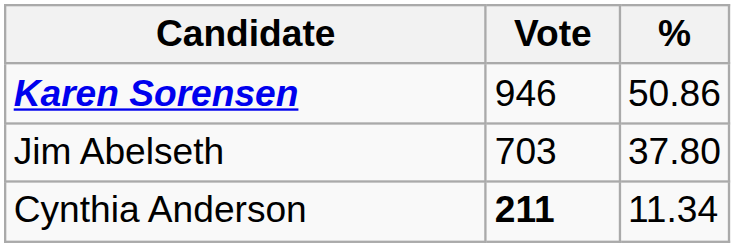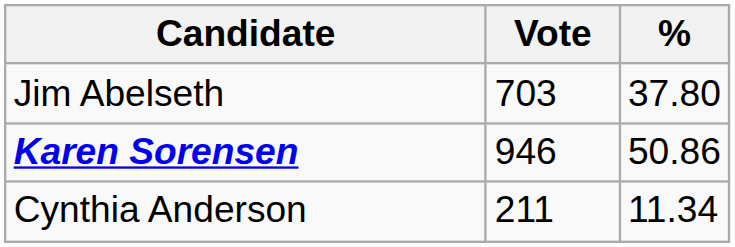rows swapped: Karen Sorensen <-> Jim Abelseth
Cynthia Anderson | Vote: bold -> normal
